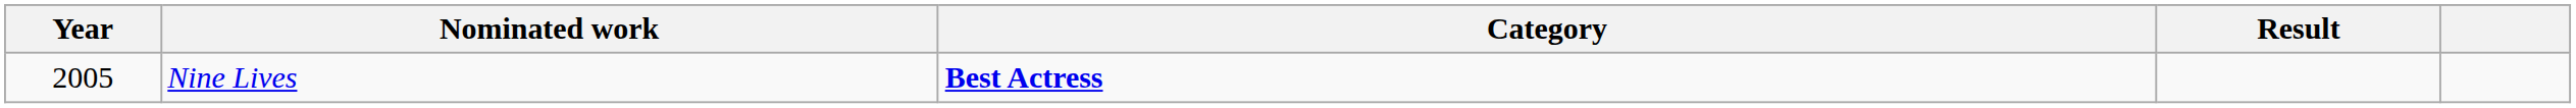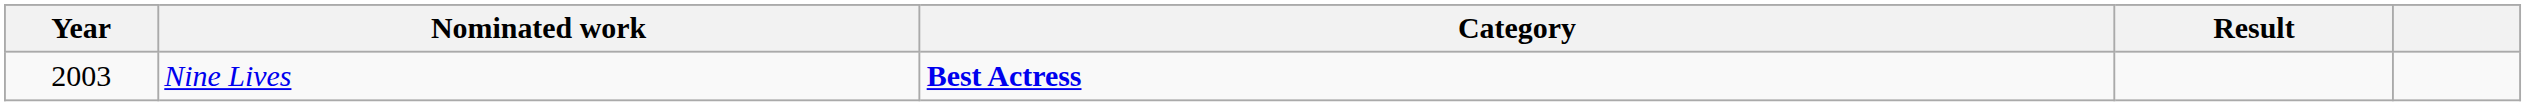Nine Lives | Year: 2005 -> 2003
